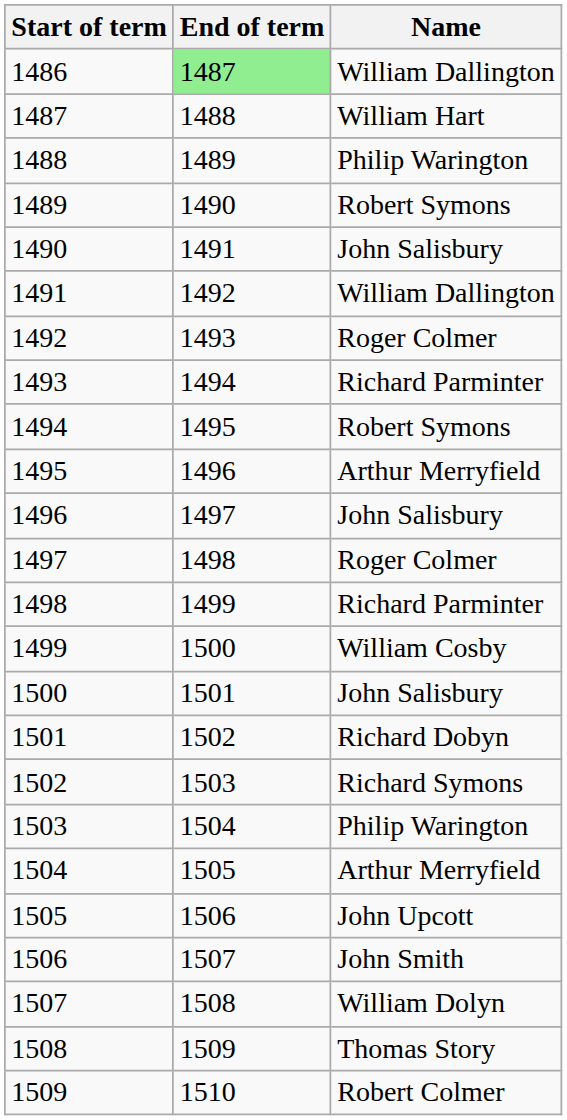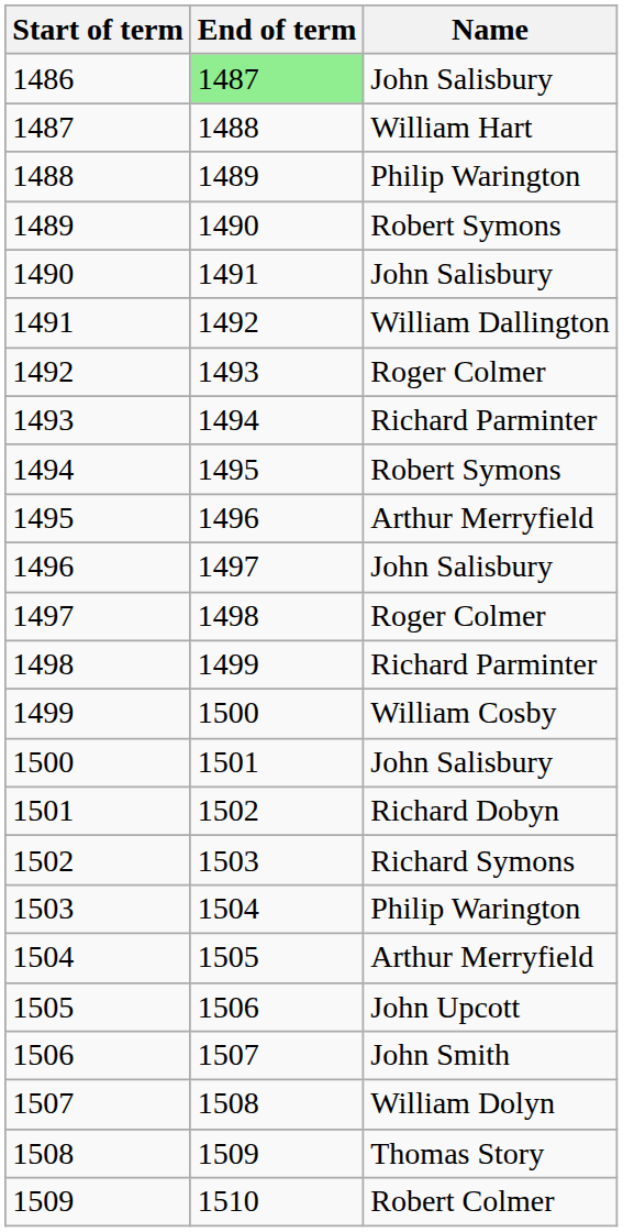1486 | Name: William Dallington -> John Salisbury
